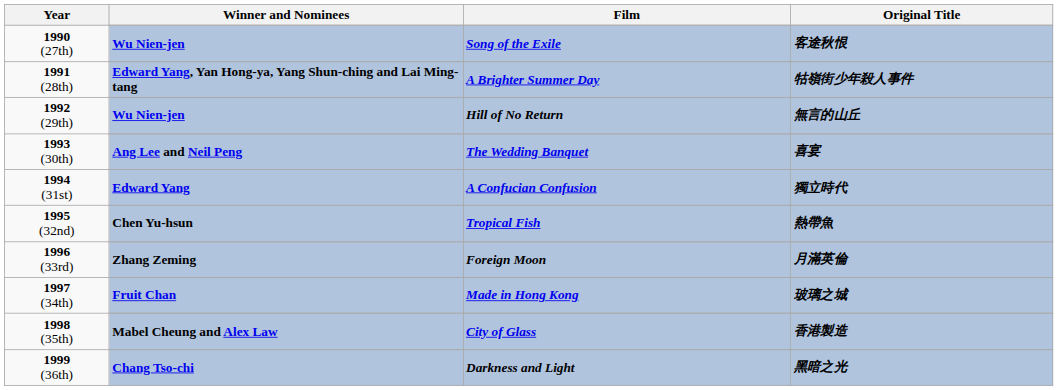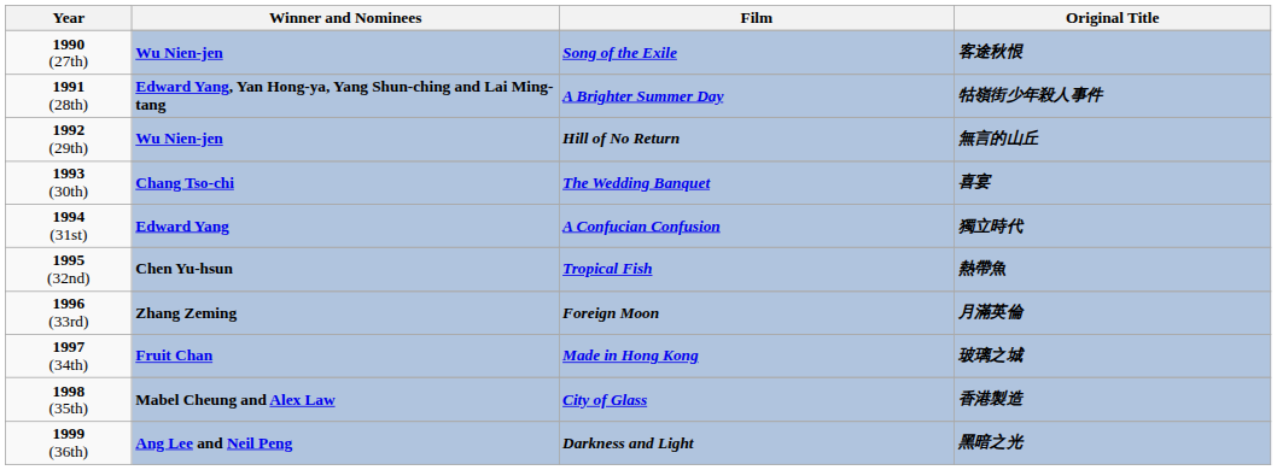The Wedding Banquet | Winner and Nominees: Ang Lee and Neil Peng -> Chang Tso-chi
Darkness and Light | Winner and Nominees: Chang Tso-chi -> Ang Lee and Neil Peng
